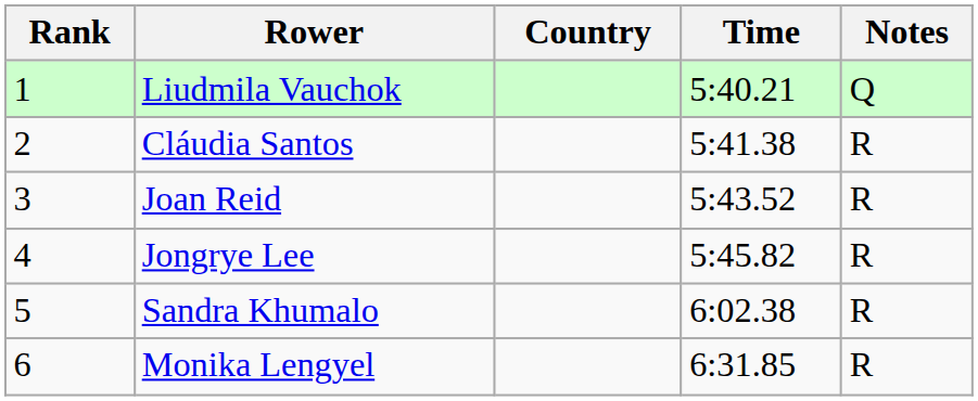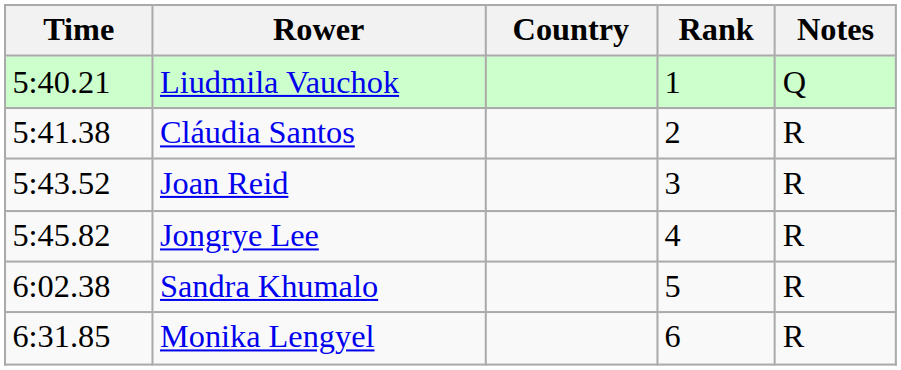columns swapped: Rank <-> Time
